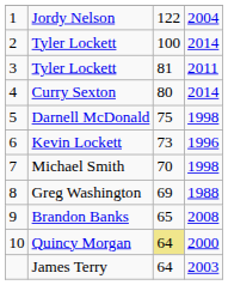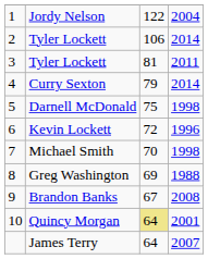2 / Tyler Lockett | column 3: 100 -> 106
Curry Sexton | column 3: 80 -> 79
Kevin Lockett | column 3: 73 -> 72
Brandon Banks | column 3: 65 -> 67
Quincy Morgan | column 4: 2000 -> 2001
James Terry | column 4: 2003 -> 2007
